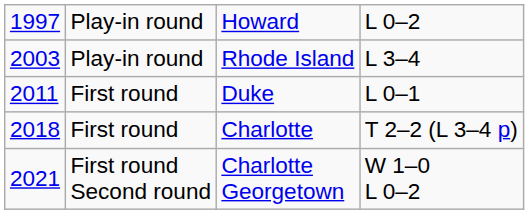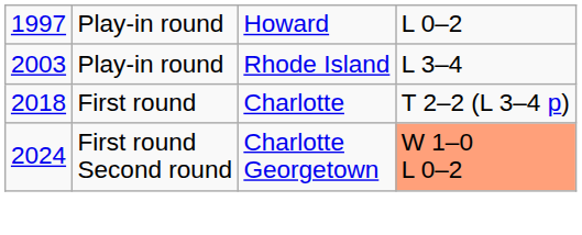- row: 2011 | First round | Duke | L 0–1
Charlotte Georgetown | column 1: 2021 -> 2024
Charlotte Georgetown | column 4: no background -> lightsalmon background
